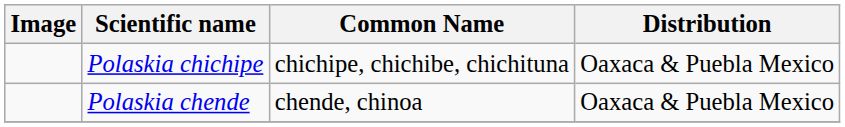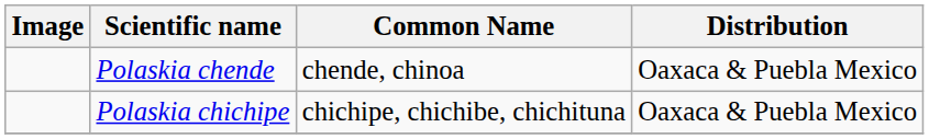rows swapped: Polaskia chende <-> Polaskia chichipe
